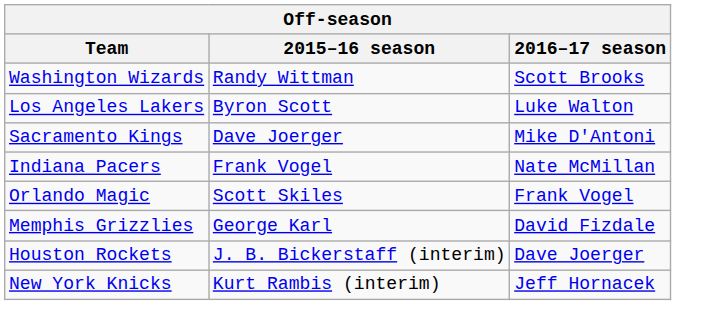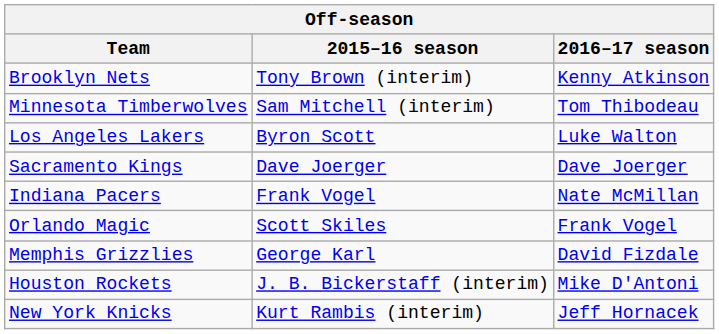+ row: Brooklyn Nets | Tony Brown (interim) | Kenny Atkinson
+ row: Minnesota Timberwolves | Sam Mitchell (interim) | Tom Thibodeau
- row: Washington Wizards | Randy Wittman | Scott Brooks
Sacramento Kings | 2016–17 season: Mike D'Antoni -> Dave Joerger
Houston Rockets | 2016–17 season: Dave Joerger -> Mike D'Antoni
